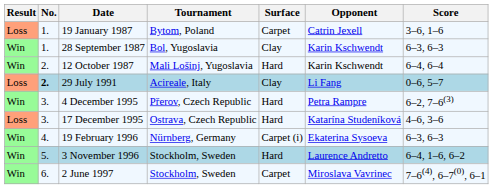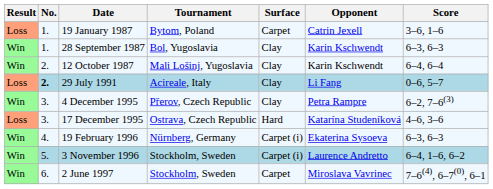12 October 1987 | Surface: Hard -> Clay
4 December 1995 | Surface: Hard -> Clay
3 November 1996 | Surface: Hard -> Carpet (i)
